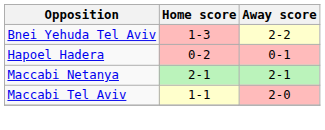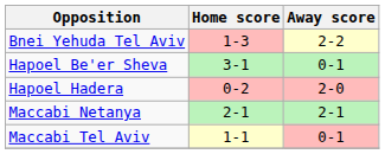+ row: Hapoel Be'er Sheva | 3-1 | 0-1
Hapoel Hadera | Away score: 0-1 -> 2-0
Maccabi Tel Aviv | Away score: 2-0 -> 0-1
